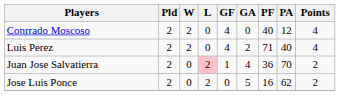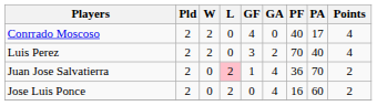Conrrado Moscoso | PA: 12 -> 17
Luis Perez | GF: 4 -> 3
Luis Perez | PF: 71 -> 70
Jose Luis Ponce | GA: 5 -> 4
Jose Luis Ponce | PA: 62 -> 60
